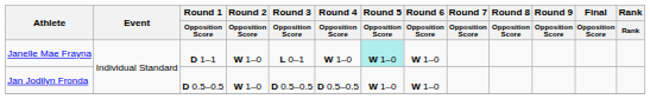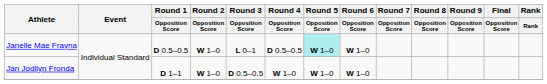Janelle Mae Frayna | Round 1 / Opposition Score: D 1–1 -> D 0.5–0.5
Janelle Mae Frayna | Round 4 / Opposition Score: W 1–0 -> D 0.5–0.5
Jan Jodilyn Fronda | Round 1 / Opposition Score: D 0.5–0.5 -> D 1–1
Jan Jodilyn Fronda | Round 4 / Opposition Score: D 0.5–0.5 -> W 1–0
